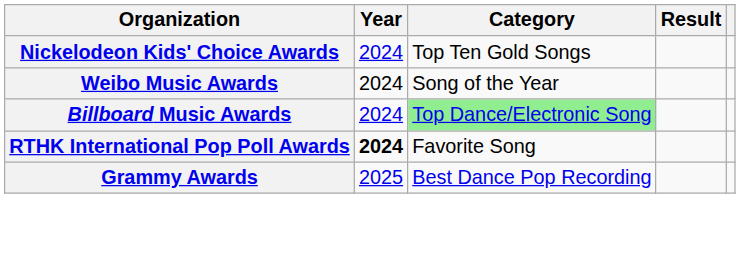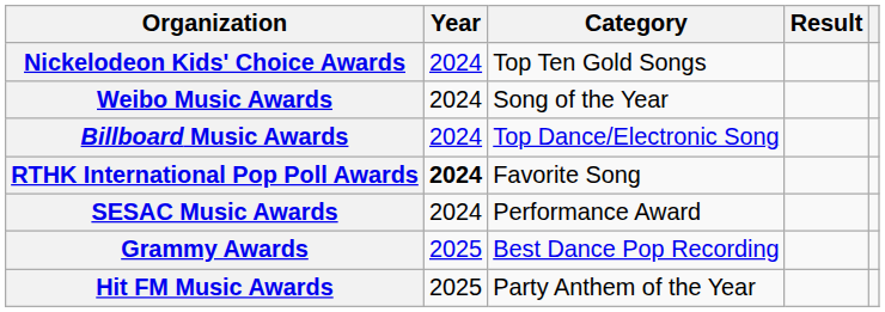Billboard Music Awards | Category: lightgreen background -> no background
+ row: SESAC Music Awards | 2024 | Performance Award
+ row: Hit FM Music Awards | 2025 | Party Anthem of the Year
